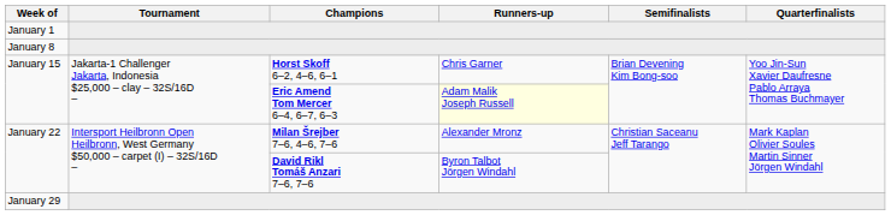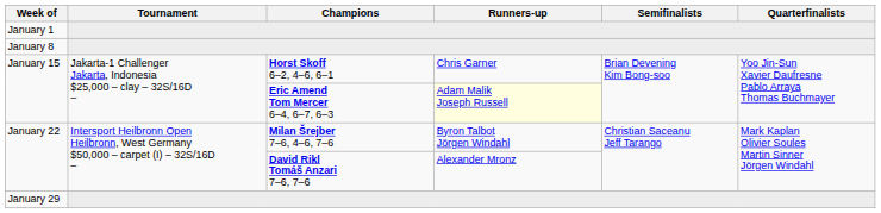January 22 / Milan Šrejber 7–6, 4–6, 7–6 | Runners-up: Alexander Mronz -> Byron Talbot Jörgen Windahl
January 22 / David Rikl Tomáš Anzari 7–6, 7–6 | Runners-up: Byron Talbot Jörgen Windahl -> Alexander Mronz
